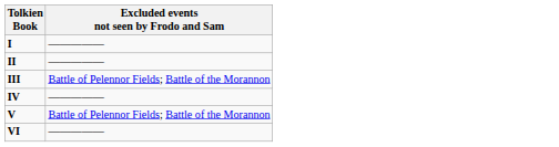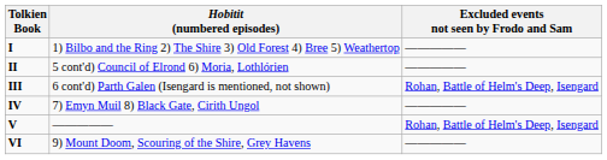+ column: Hobitit (numbered episodes) | 1) Bilbo and the Ring 2) The Shire 3) Old Forest 4) Bree 5) Weathertop | 5 cont'd) Council of Elrond 6) Moria, Lothlórien | 6 cont'd) Parth Galen (Isengard is mentioned, not shown) | 7) Emyn Muil 8) Black Gate, Cirith Ungol | ————— | 9) Mount Doom, Scouring of the Shire, Grey Havens
III | Excluded events not seen by Frodo and Sam: Battle of Pelennor Fields; Battle of the Morannon -> Rohan, Battle of Helm's Deep, Isengard
V | Excluded events not seen by Frodo and Sam: Battle of Pelennor Fields; Battle of the Morannon -> Rohan, Battle of Helm's Deep, Isengard
